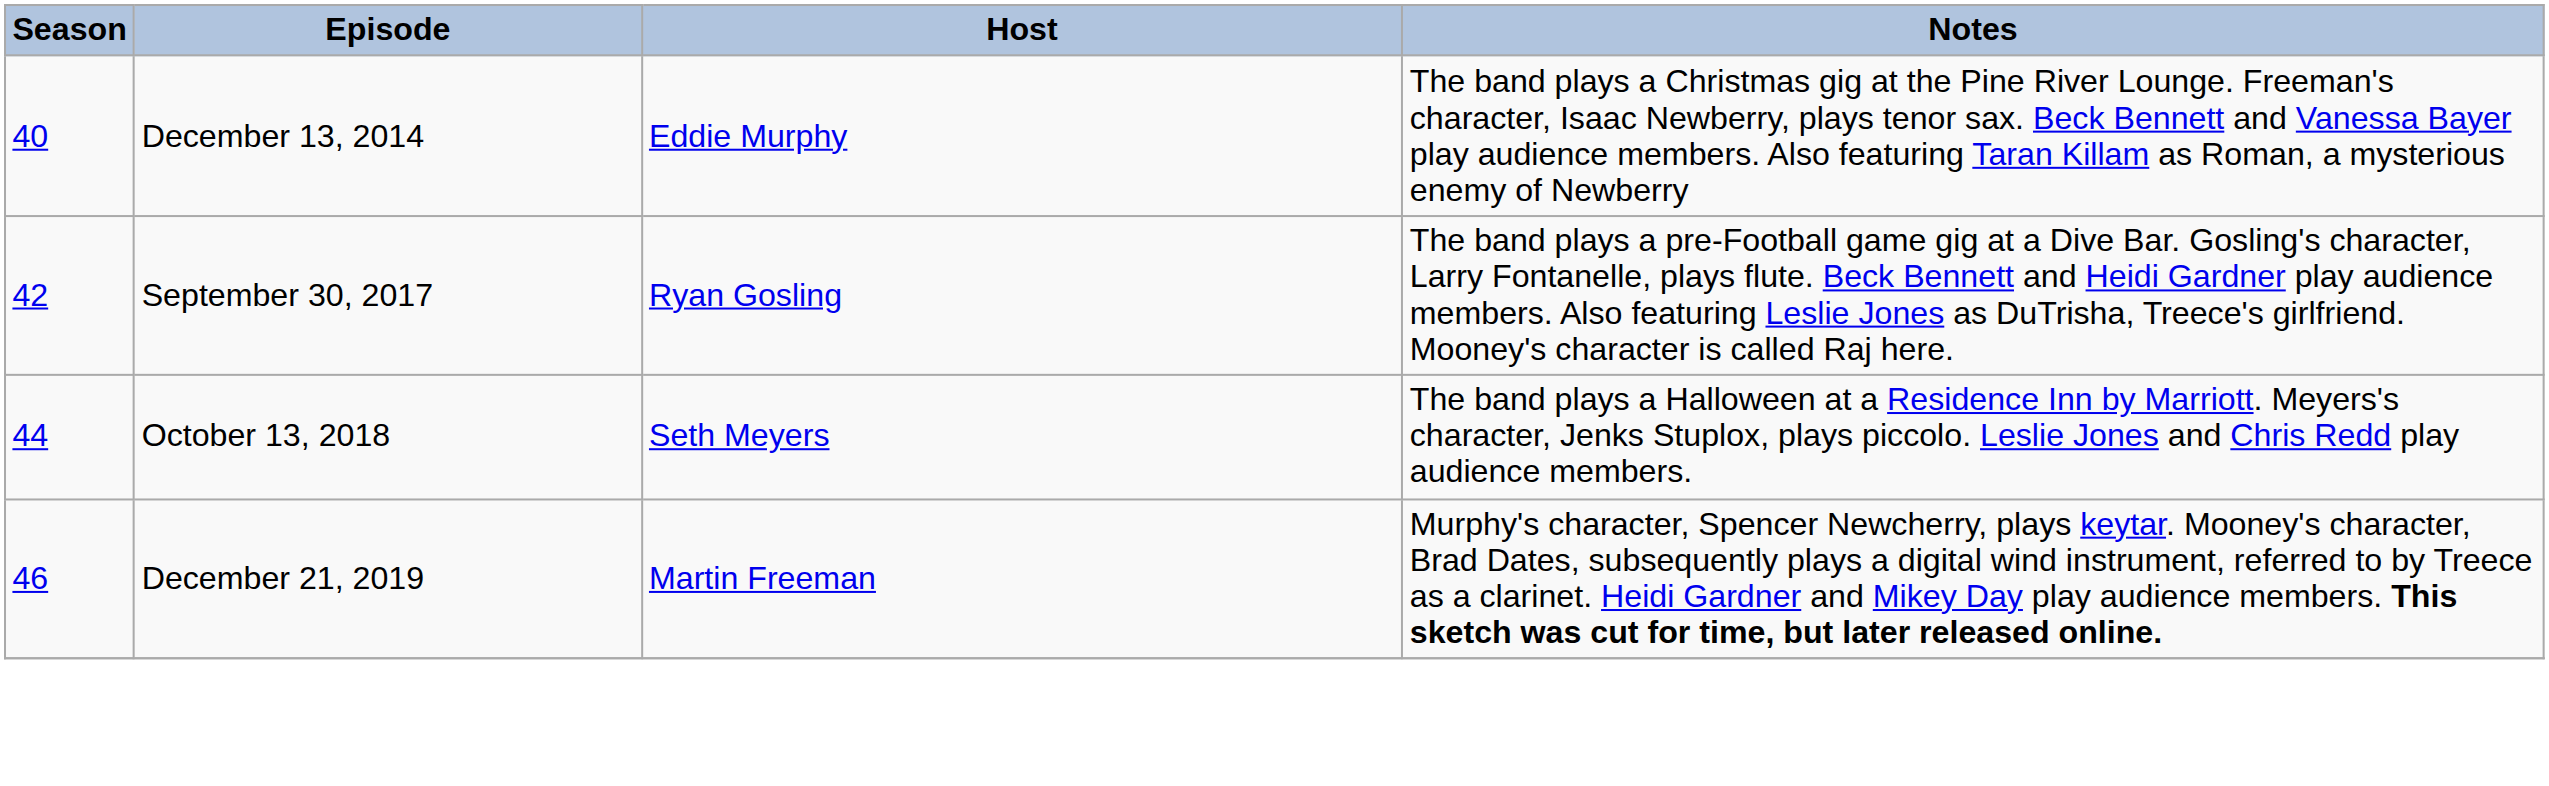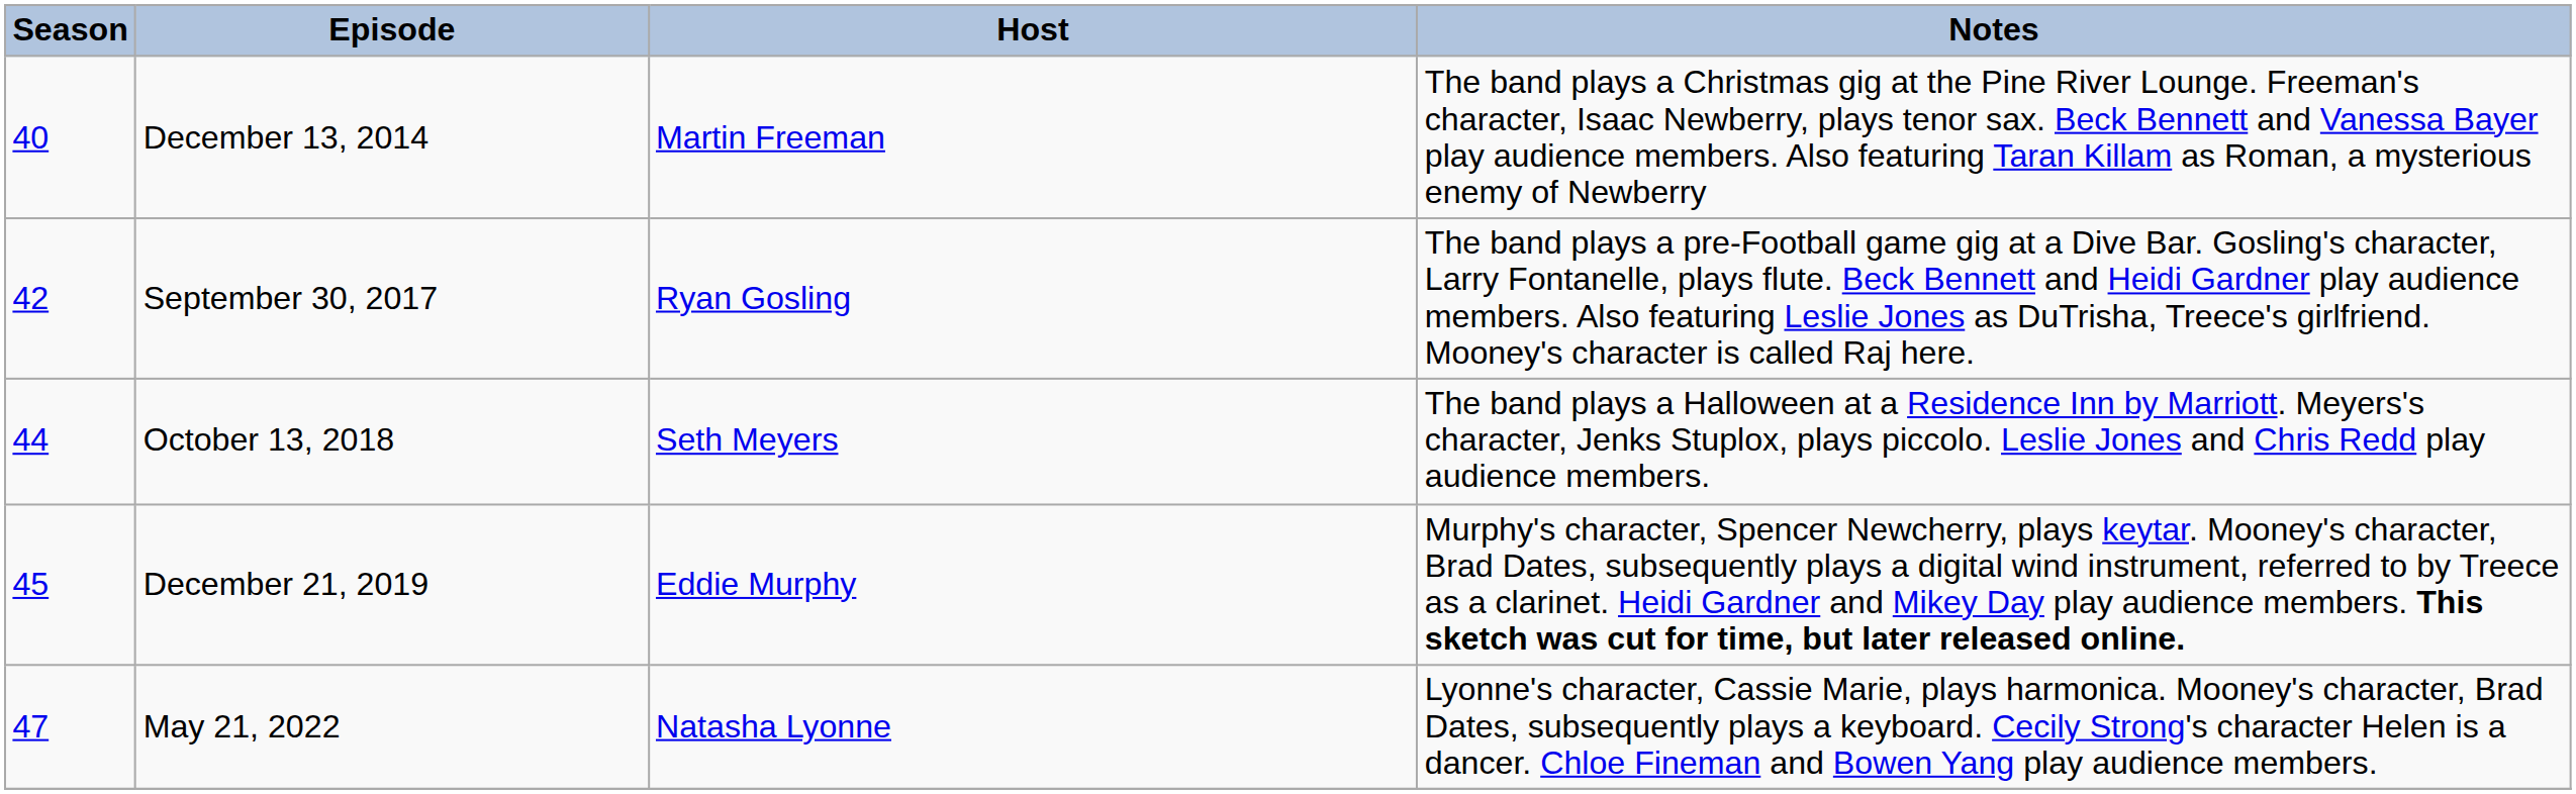December 13, 2014 | Host: Eddie Murphy -> Martin Freeman
December 21, 2019 | Season: 46 -> 45
December 21, 2019 | Host: Martin Freeman -> Eddie Murphy
+ row: 47 | May 21, 2022 | Natasha Lyonne | Lyonne's character, Cassie Marie, plays harmonica. Mooney's character, Brad Dates, subsequently plays a keyboard. Cecily Strong's character Helen is a dancer. Chloe Fineman and Bowen Yang play audience members.
